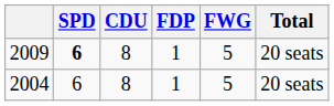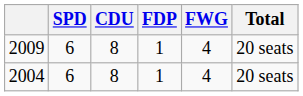2009 | SPD: bold -> normal
2009 | FWG: 5 -> 4
2004 | FWG: 5 -> 4
